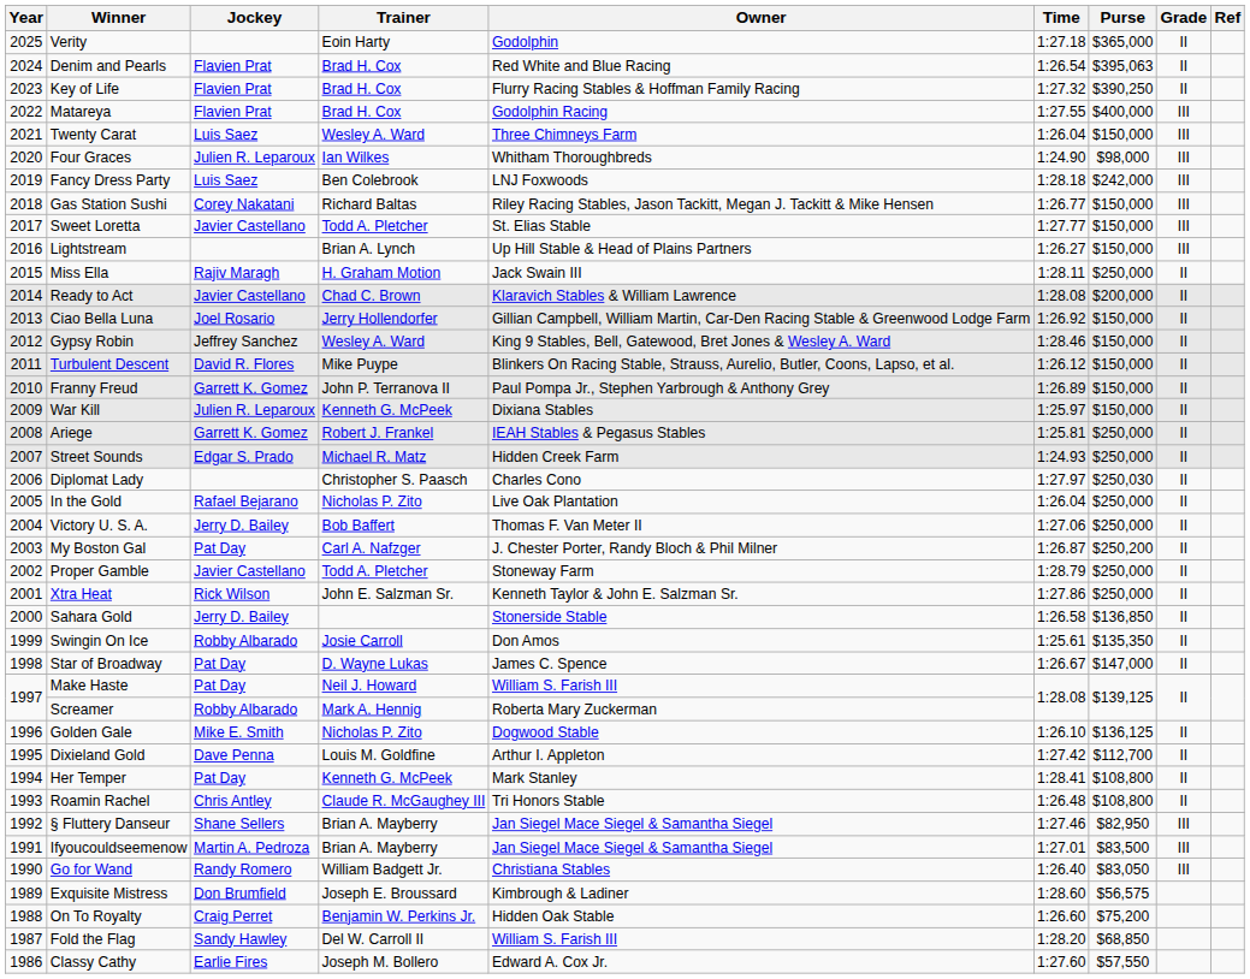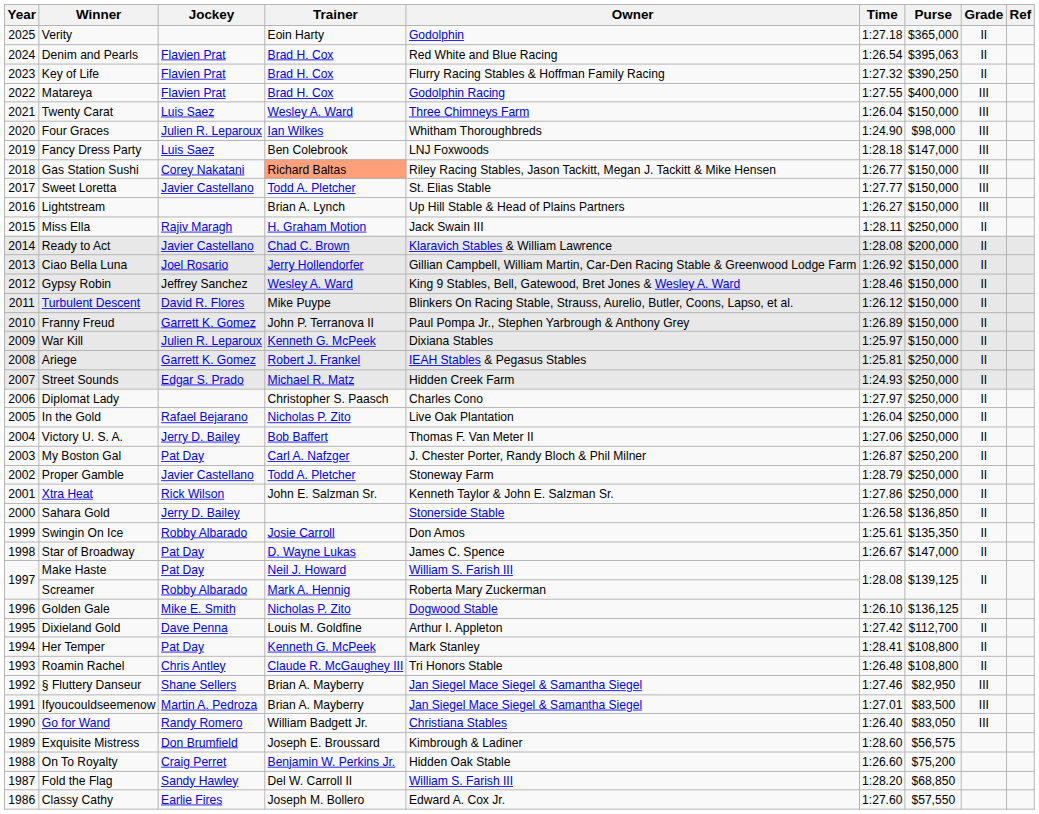Fancy Dress Party | Purse: $242,000 -> $147,000
Gas Station Sushi | Trainer: no background -> lightsalmon background
Diplomat Lady | Purse: $250,030 -> $250,000
